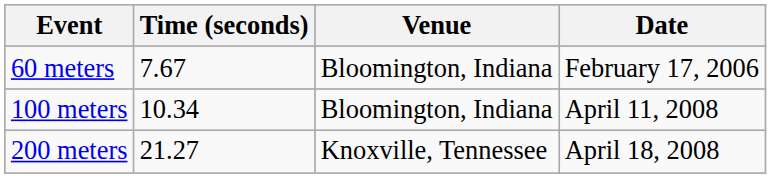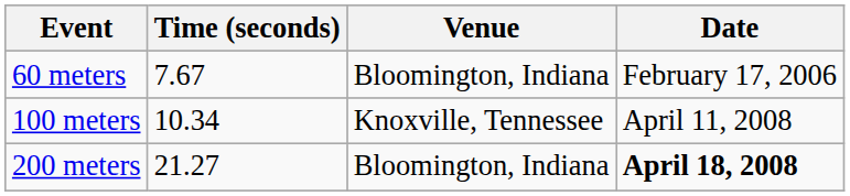100 meters | Venue: Bloomington, Indiana -> Knoxville, Tennessee
200 meters | Venue: Knoxville, Tennessee -> Bloomington, Indiana
200 meters | Date: normal -> bold
